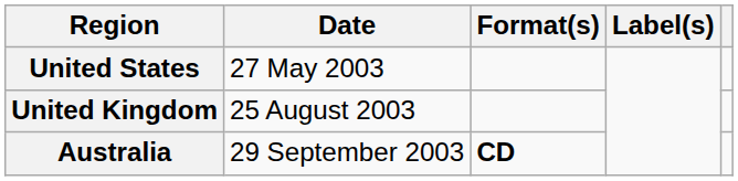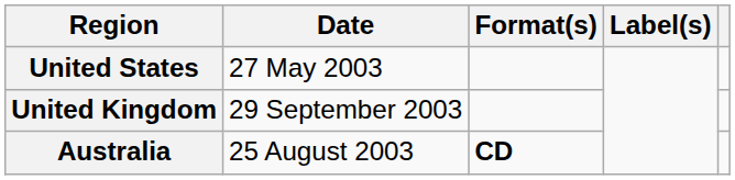United Kingdom | Date: 25 August 2003 -> 29 September 2003
Australia | Date: 29 September 2003 -> 25 August 2003
